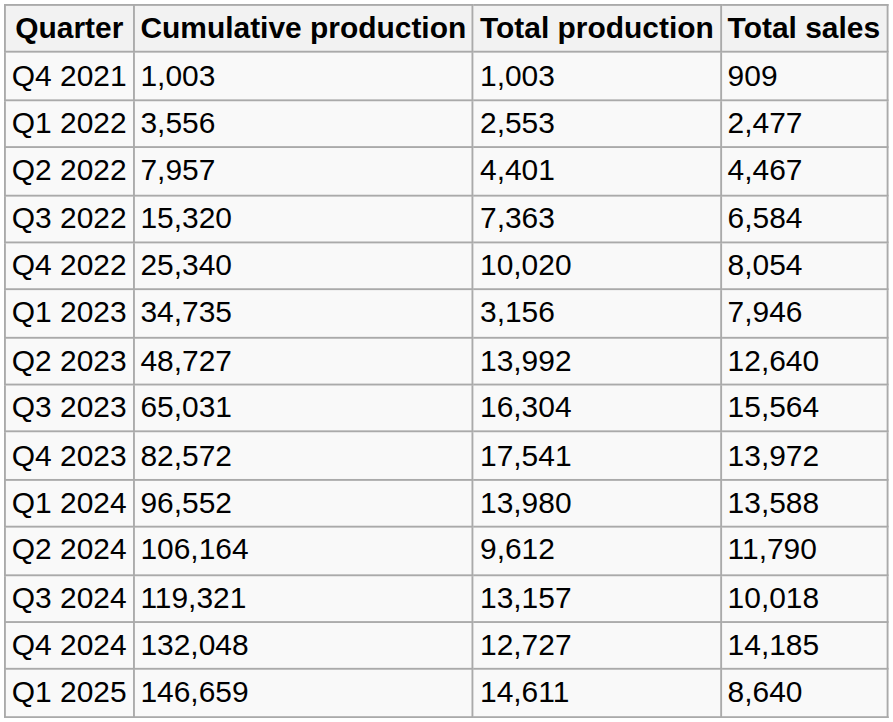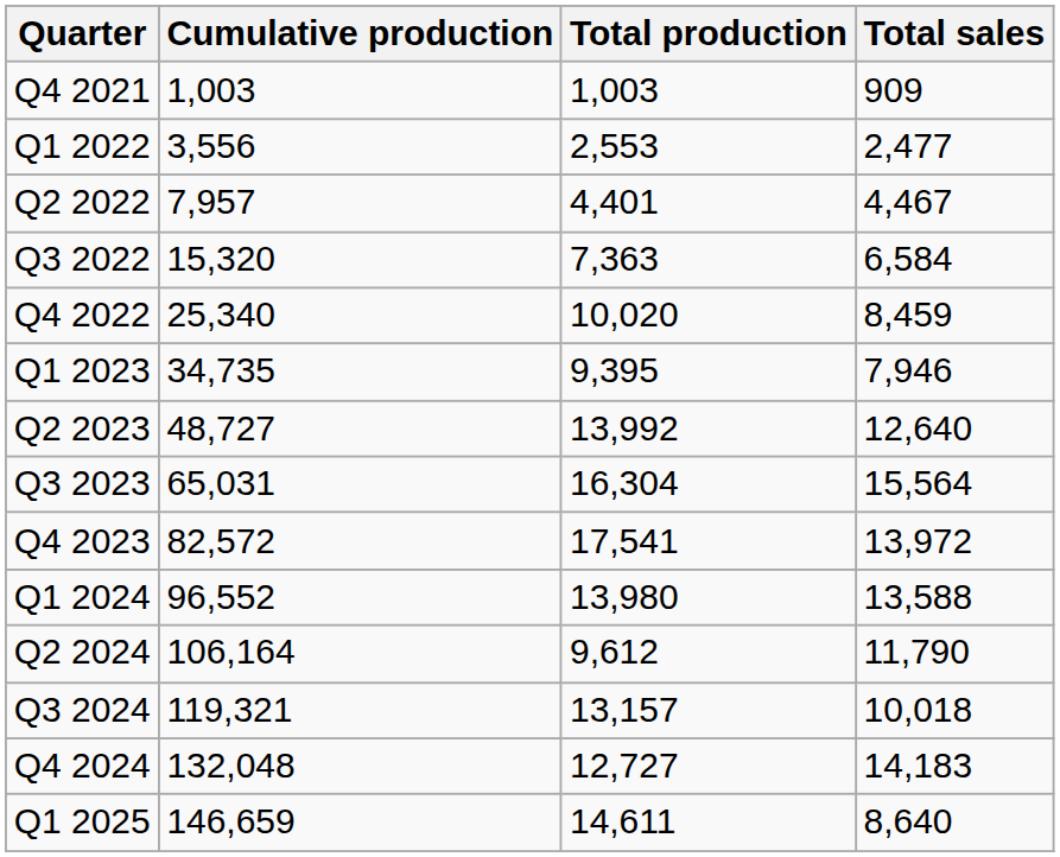Q4 2022 | Total sales: 8,054 -> 8,459
Q1 2023 | Total production: 3,156 -> 9,395
Q4 2024 | Total sales: 14,185 -> 14,183
